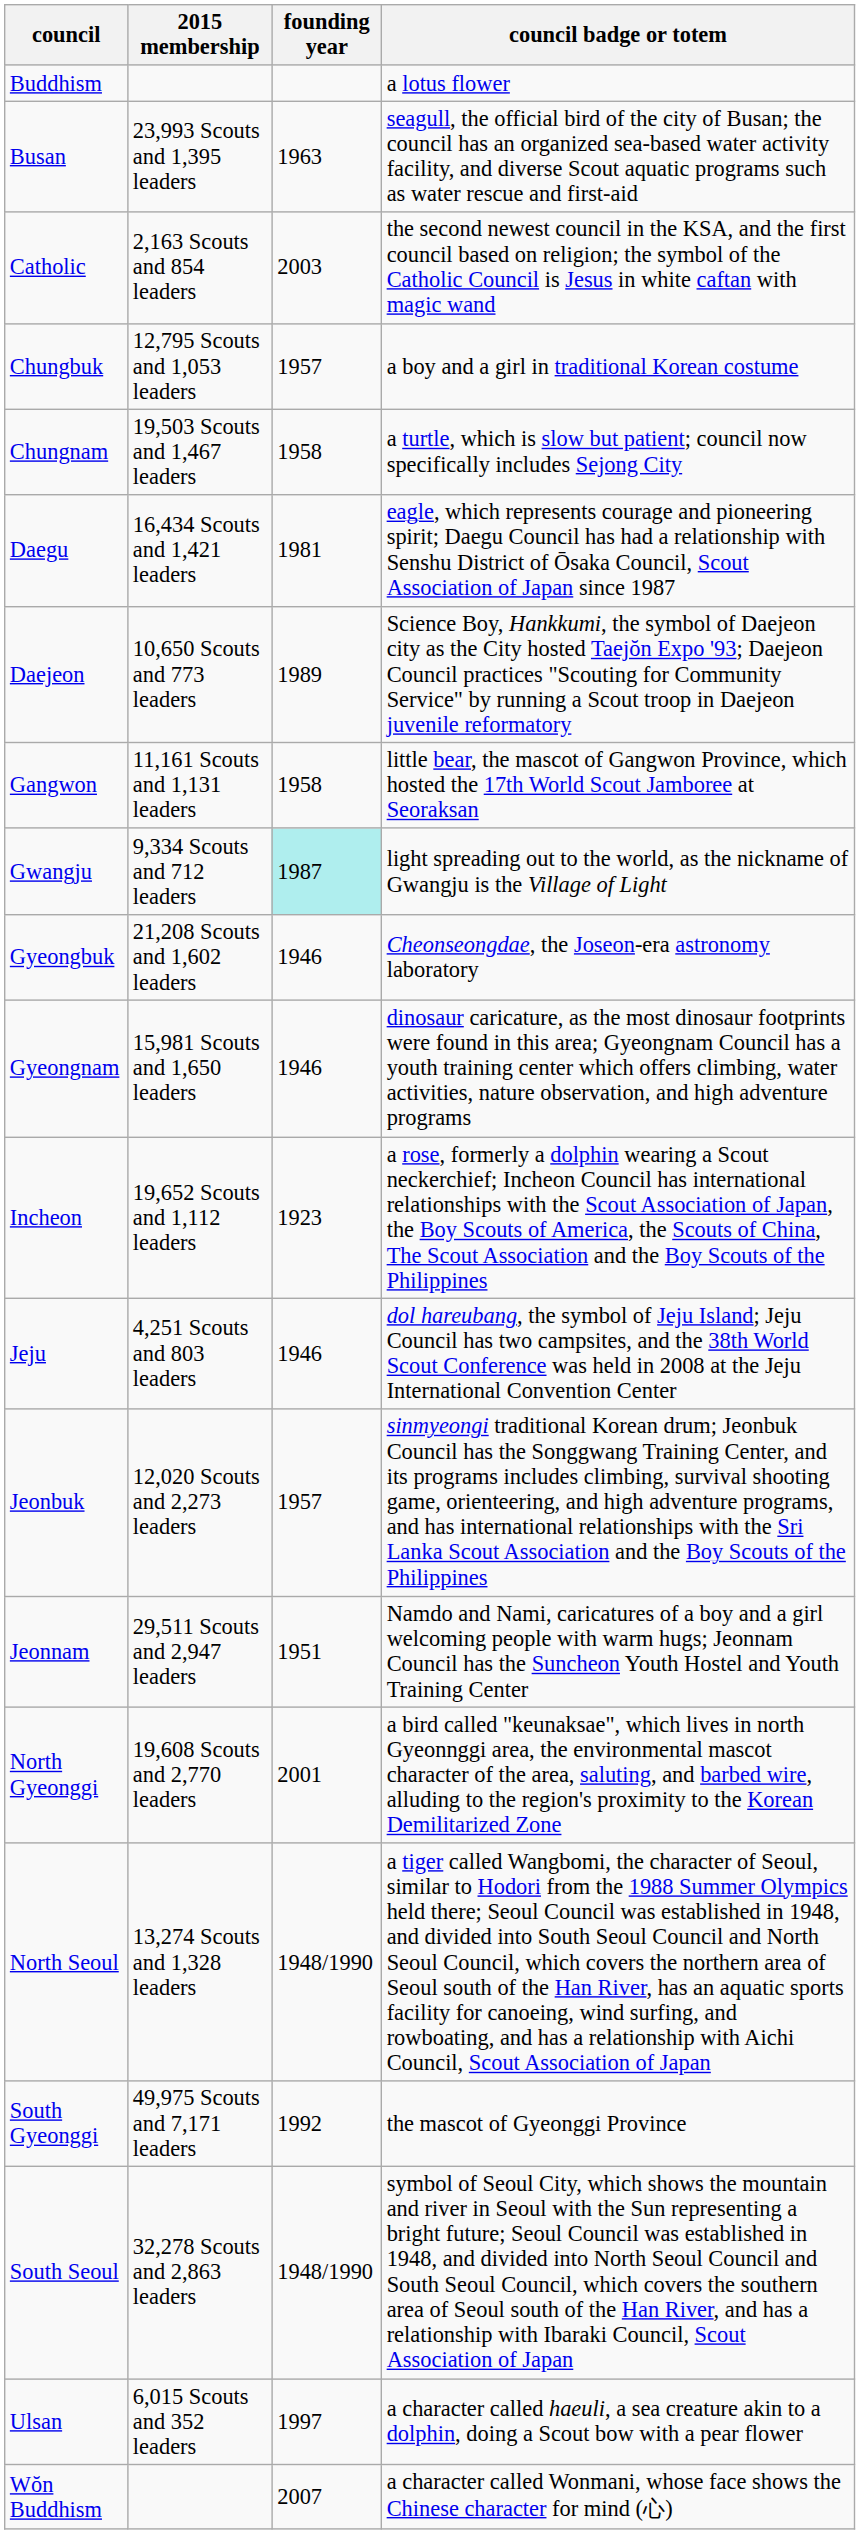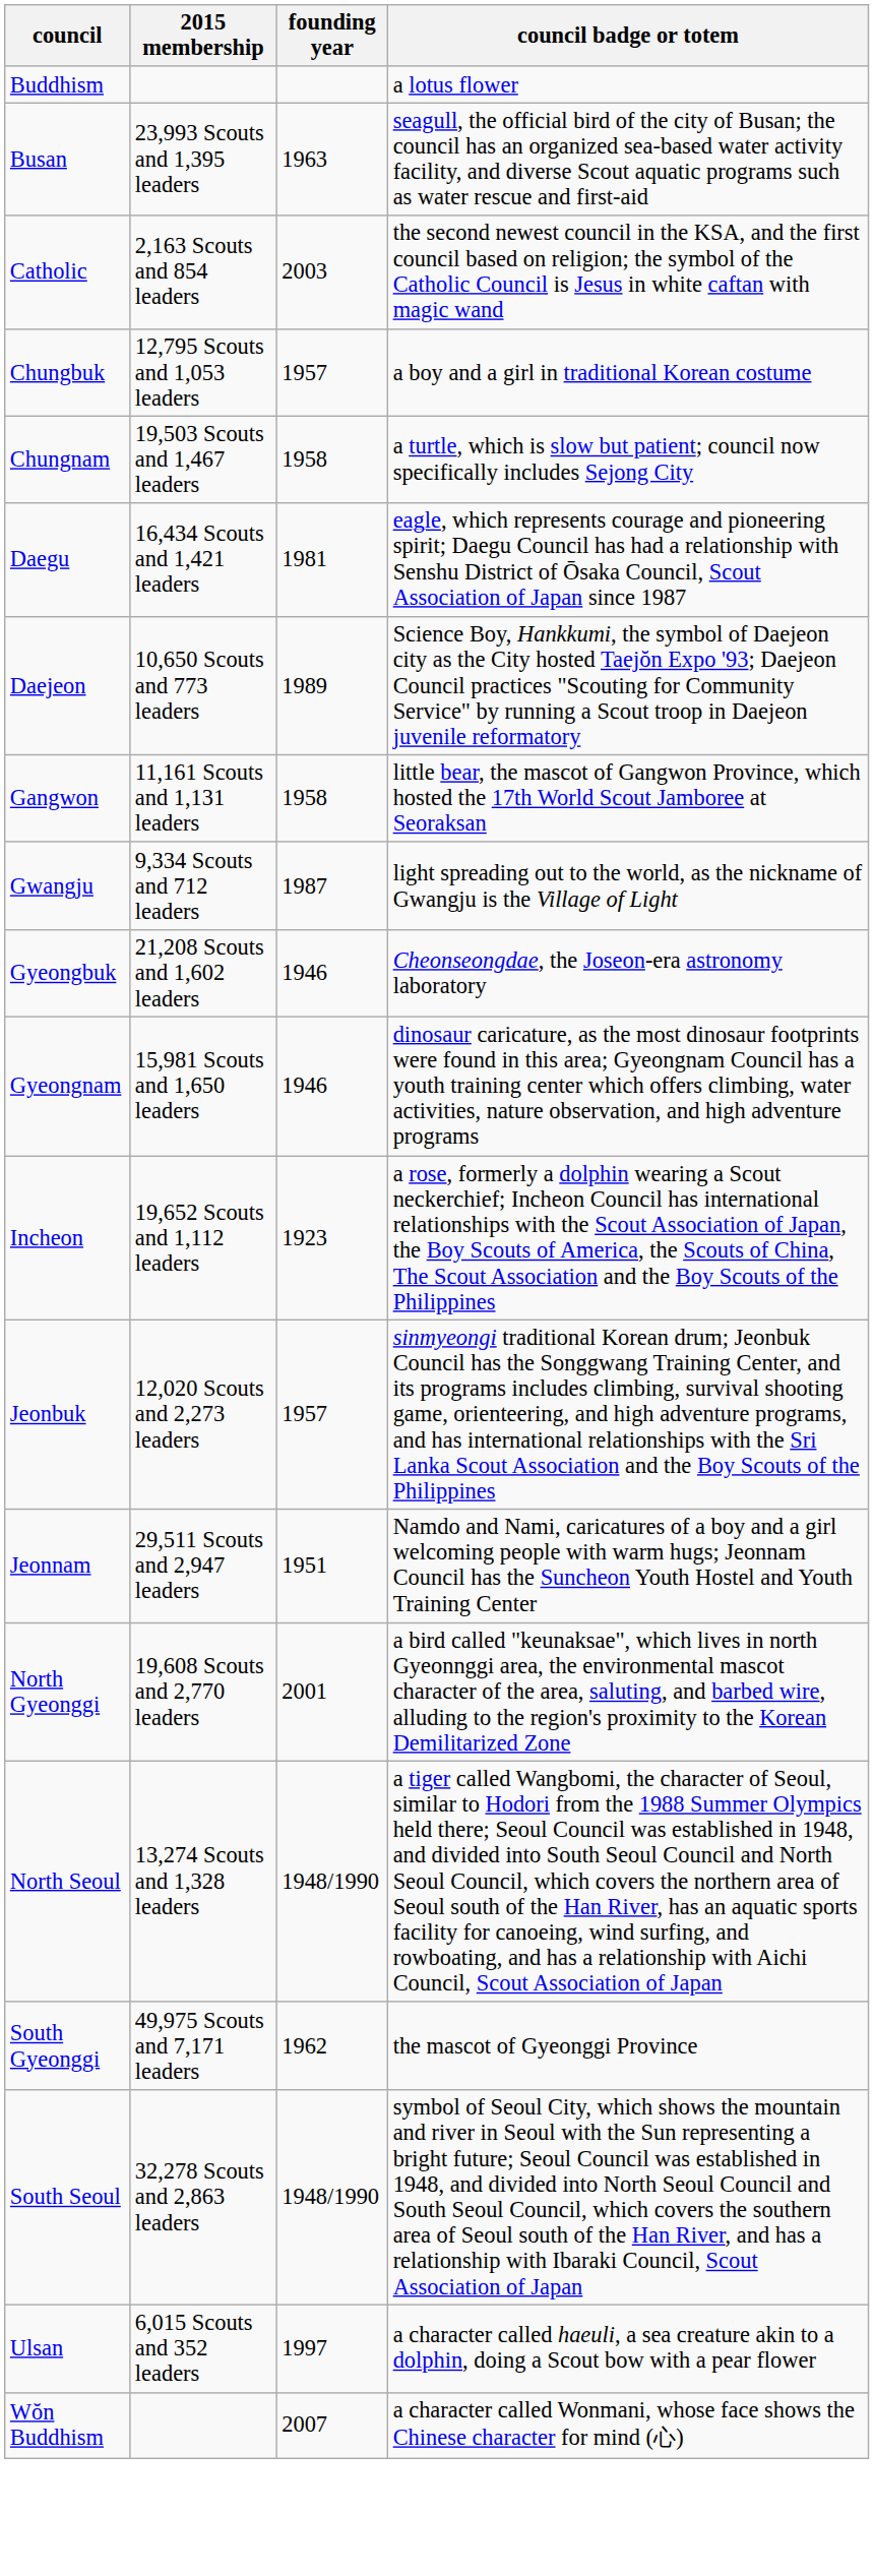Gwangju | founding year: paleturquoise background -> no background
- row: Jeju | 4,251 Scouts and 803 leaders | 1946 | dol hareubang, the symbol of Jeju Island; Jeju Council has two campsites, and the 38th World Scout Conference was held in 2008 at the Jeju International Convention Center
South Gyeonggi | founding year: 1992 -> 1962
